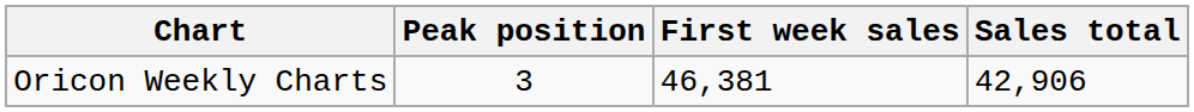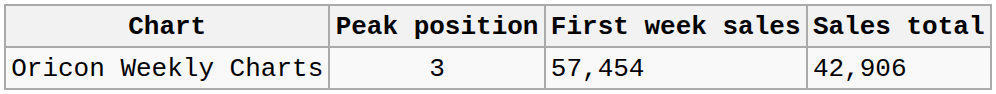Oricon Weekly Charts | First week sales: 46,381 -> 57,454
